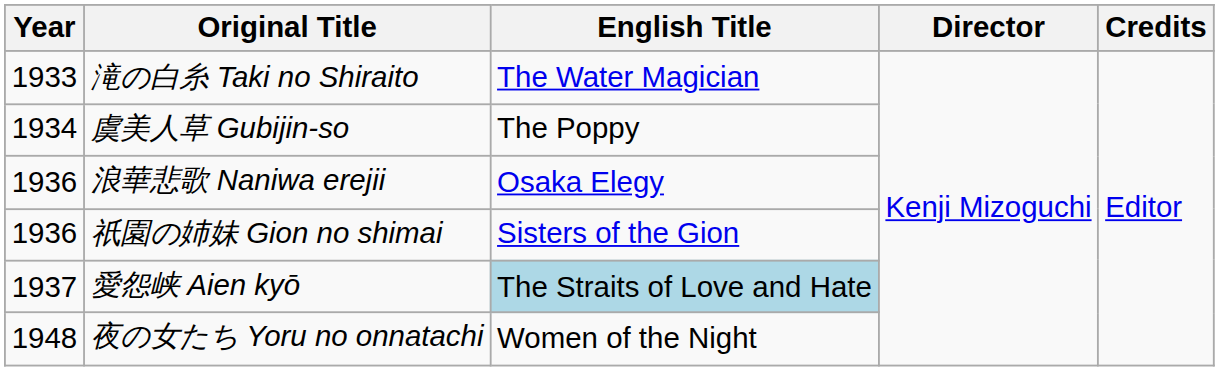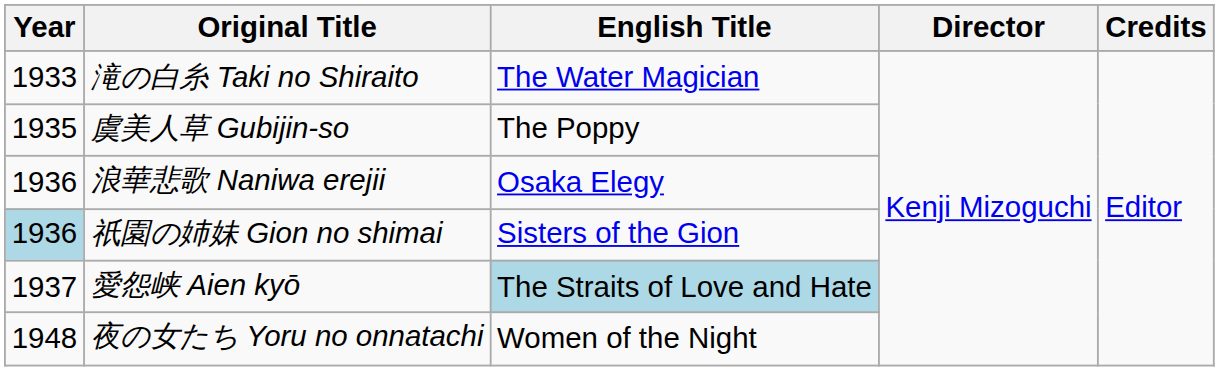虞美人草 Gubijin-so | Year: 1934 -> 1935
祇園の姉妹 Gion no shimai | Year: no background -> lightblue background
